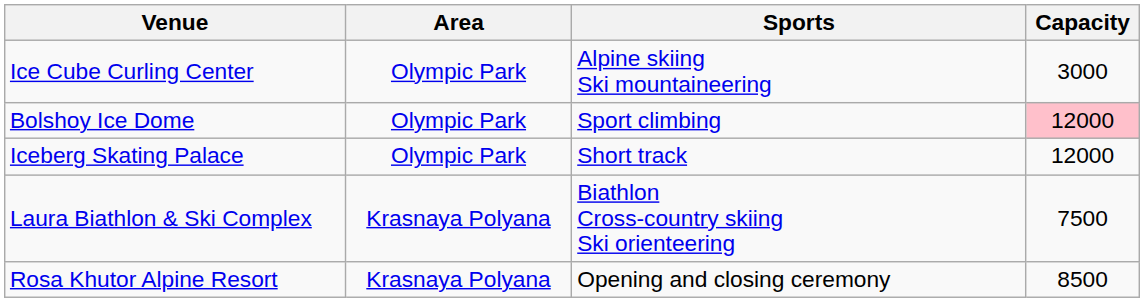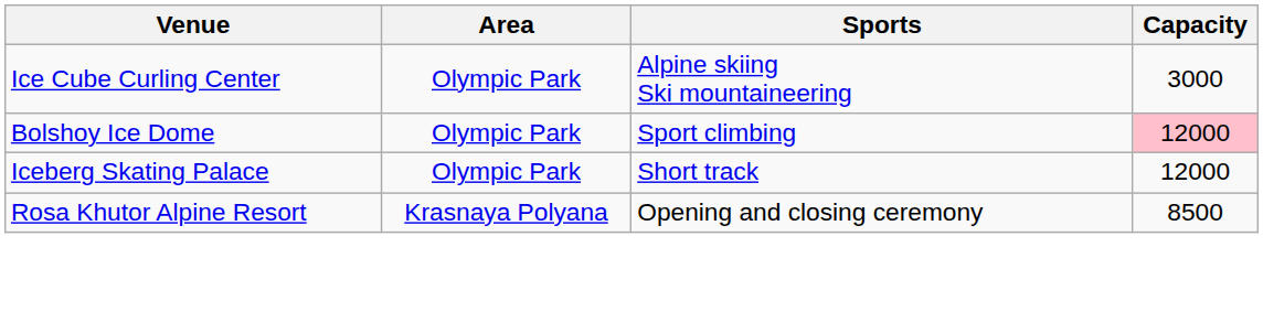- row: Laura Biathlon & Ski Complex | Krasnaya Polyana | Biathlon Cross-country skiing Ski orienteering | 7500
